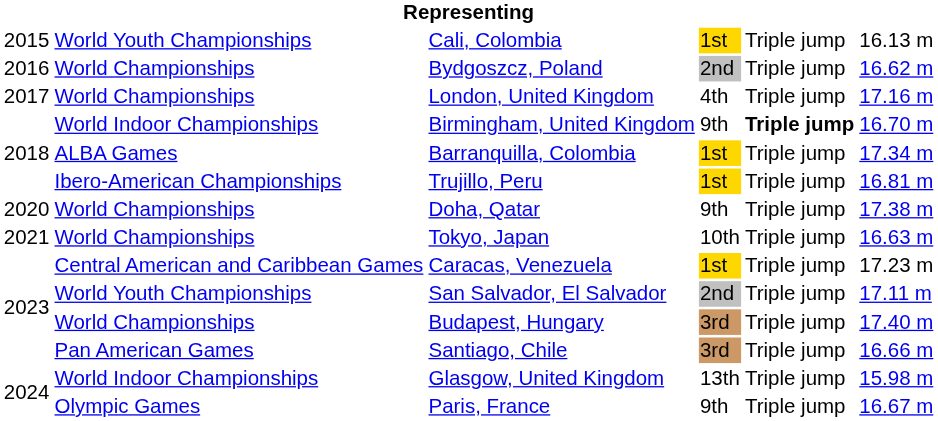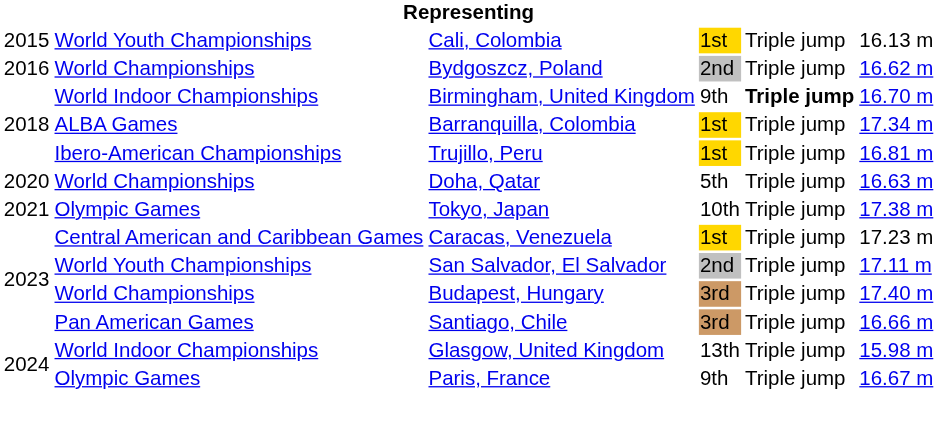- row: 2017 | World Championships | London, United Kingdom | 4th | Triple jump | 17.16 m
Doha, Qatar | column 4: 9th -> 5th
Doha, Qatar | column 6: 17.38 m -> 16.63 m
Tokyo, Japan | column 2: World Championships -> Olympic Games
Tokyo, Japan | column 6: 16.63 m -> 17.38 m
